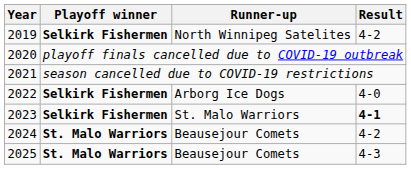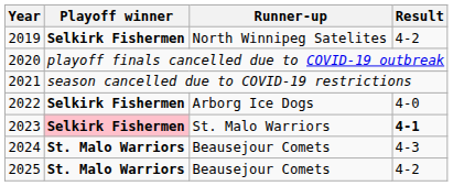2023 | Playoff winner: no background -> pink background
2024 | Result: 4-2 -> 4-3
2025 | Result: 4-3 -> 4-2
